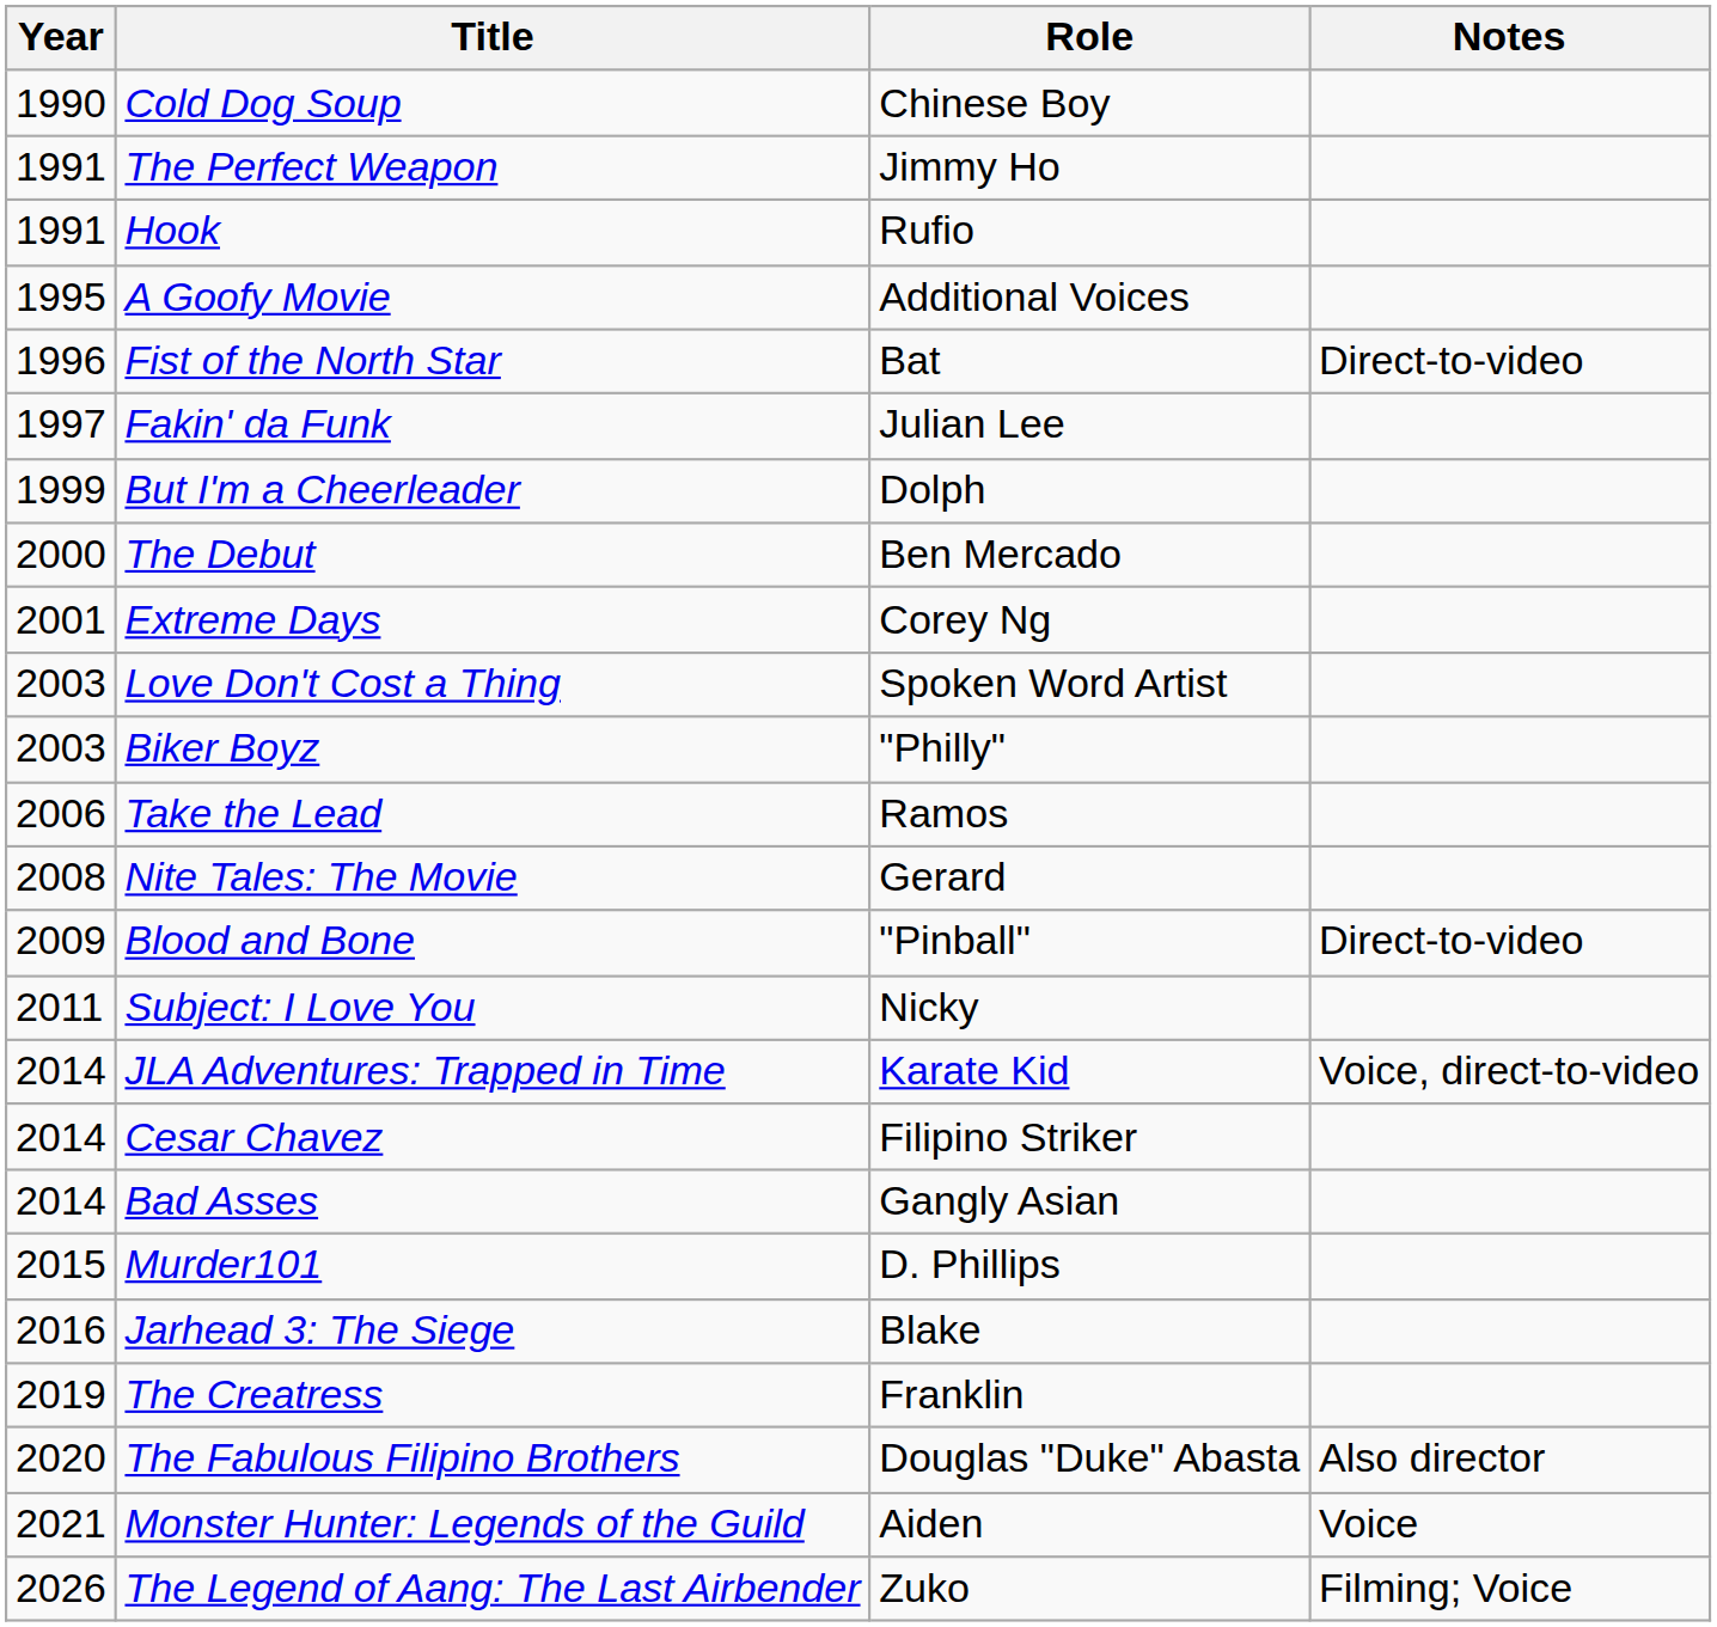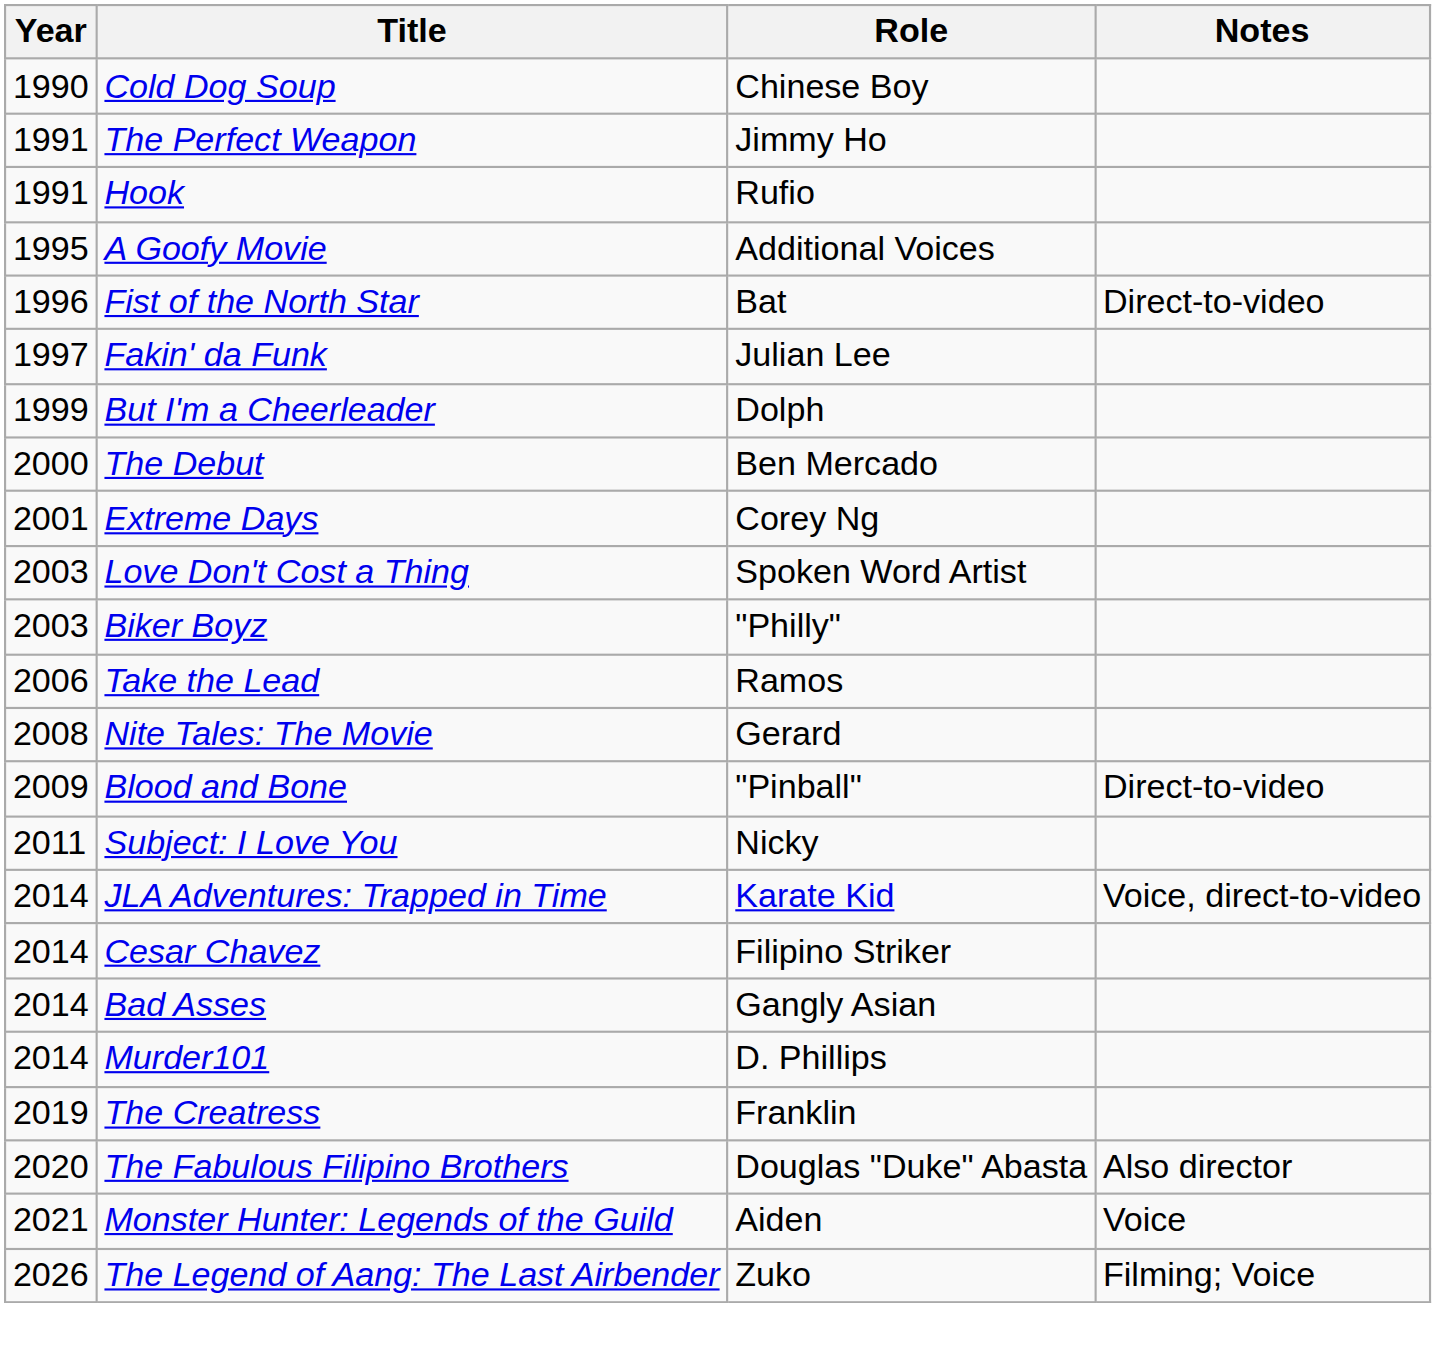Murder101 | Year: 2015 -> 2014
- row: 2016 | Jarhead 3: The Siege | Blake
